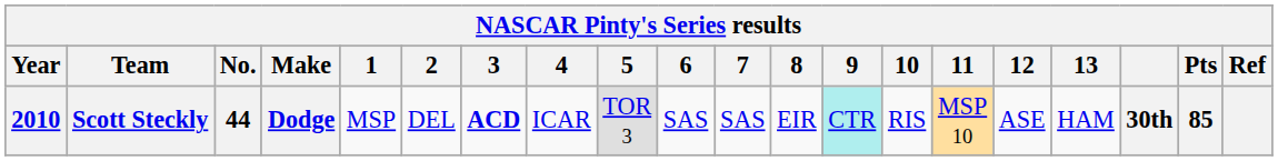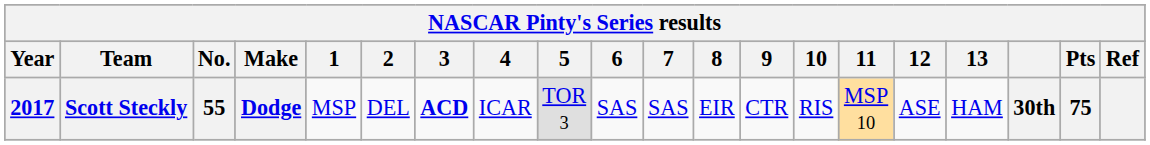Scott Steckly | Year: 2010 -> 2017
Scott Steckly | No.: 44 -> 55
Scott Steckly | 9: paleturquoise background -> no background
Scott Steckly | Pts: 85 -> 75
